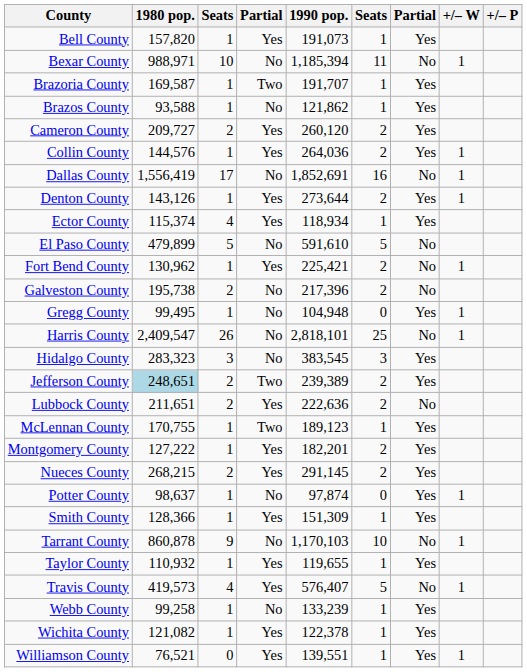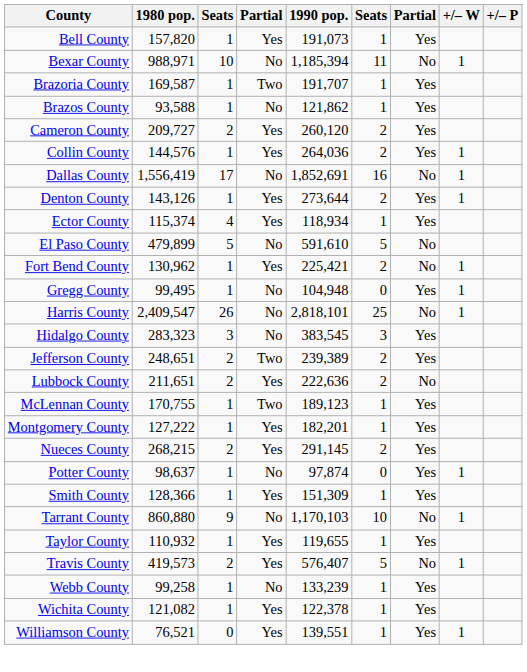- row: Galveston County | 195,738 | 2 | No | 217,396 | 2 | No
Jefferson County | 1980 pop.: lightblue background -> no background
Montgomery County | column 6: 2 -> 1
Tarrant County | 1980 pop.: 860,878 -> 860,880
Travis County | column 3: 4 -> 2
